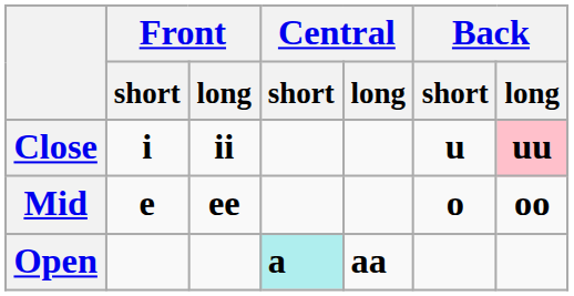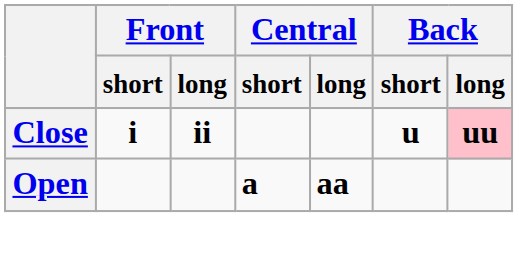- row: Mid | e | ee | o | oo
Open | Central / short: paleturquoise background -> no background
